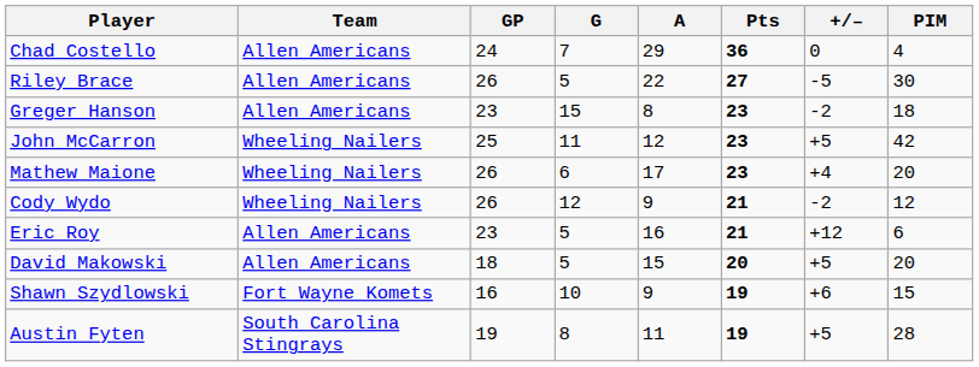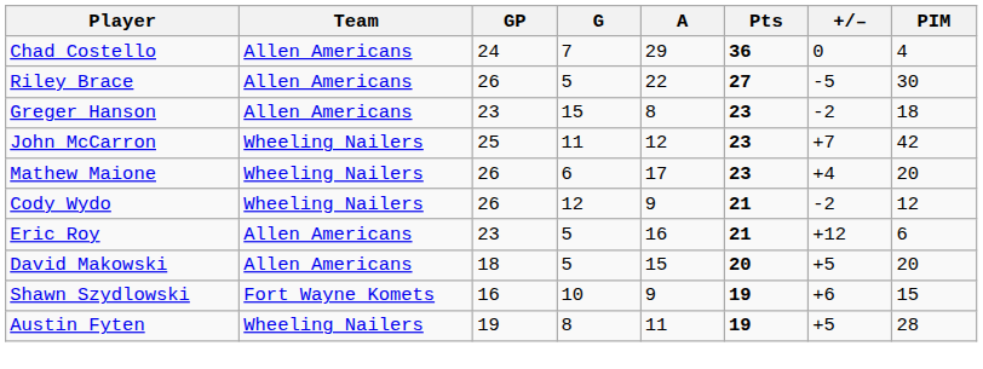John McCarron | +/–: +5 -> +7
Austin Fyten | Team: South Carolina Stingrays -> Wheeling Nailers
